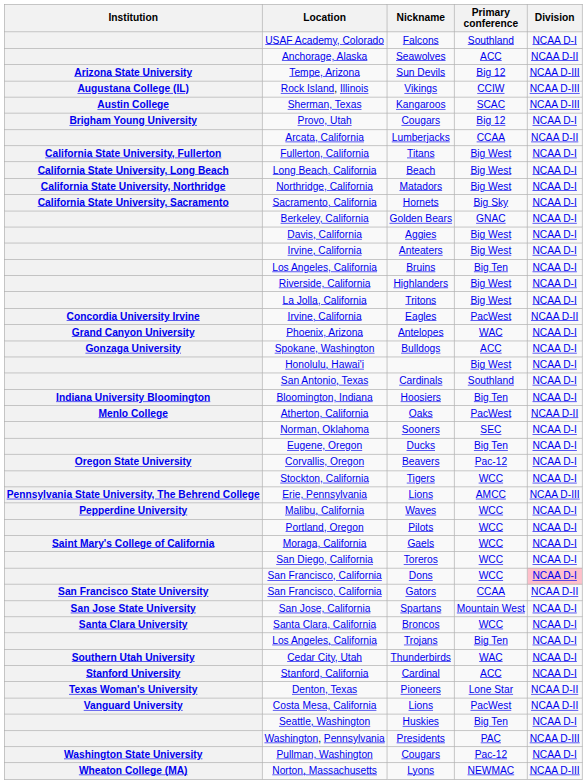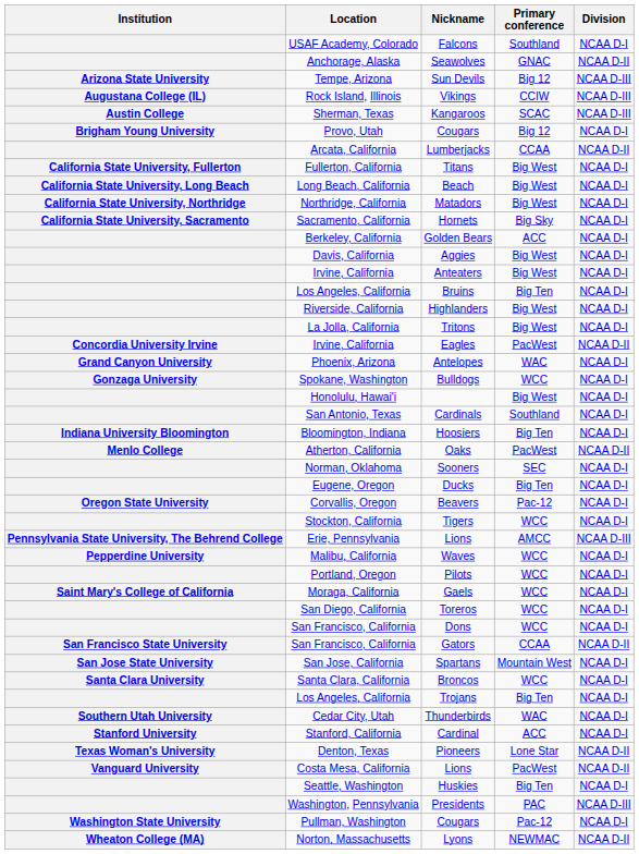Seawolves | Primary conference: ACC -> GNAC
Golden Bears | Primary conference: GNAC -> ACC
Bulldogs | Primary conference: ACC -> WCC
Dons | Division: pink background -> no background
Lyons | Division: NCAA D-III -> NCAA D-II
